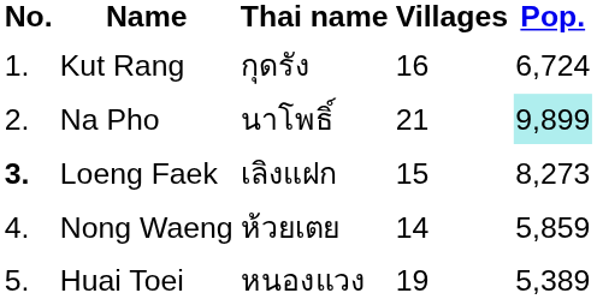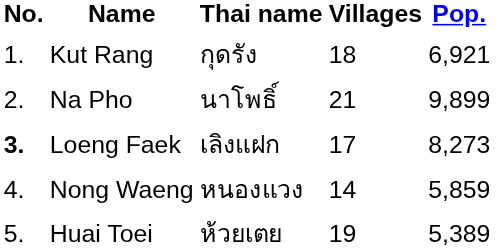Kut Rang | Villages: 16 -> 18
Kut Rang | Pop.: 6,724 -> 6,921
Na Pho | Pop.: paleturquoise background -> no background
Loeng Faek | Villages: 15 -> 17
Nong Waeng | Thai name: ห้วยเตย -> หนองแวง
Huai Toei | Thai name: หนองแวง -> ห้วยเตย
